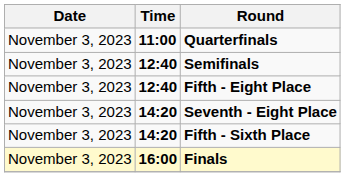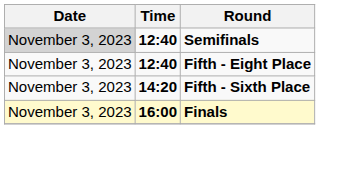- row: November 3, 2023 | 11:00 | Quarterfinals
Semifinals | Date: no background -> lightgrey background
- row: November 3, 2023 | 14:20 | Seventh - Eight Place
